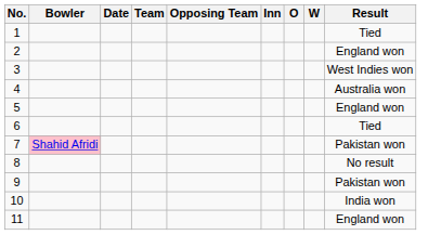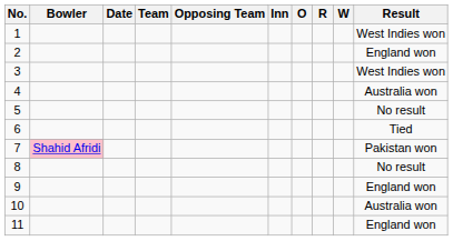+ column: R
1 | Result: Tied -> West Indies won
5 | Result: England won -> No result
9 | Result: Pakistan won -> England won
10 | Result: India won -> Australia won
